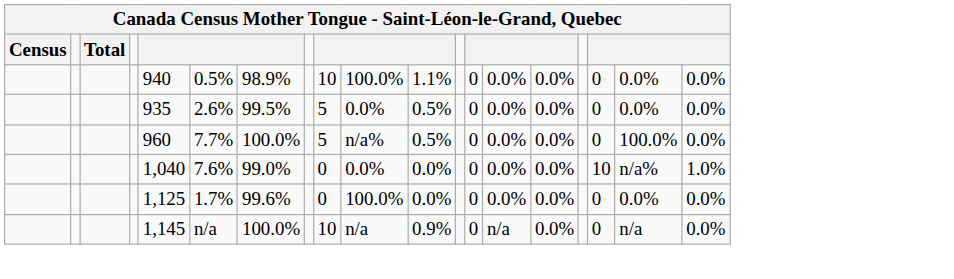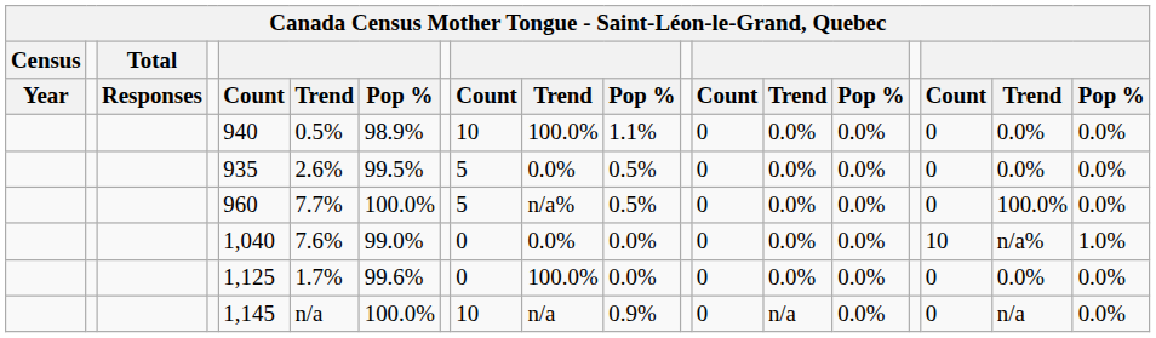+ row: Year | Responses | Count | Trend | Pop % | Count | Trend | Pop % | Count | Trend | Pop % | Count | Trend | Pop %
